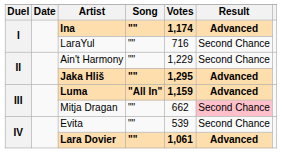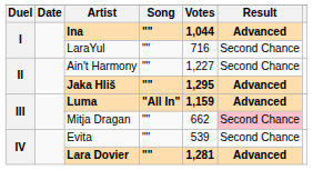Ina | Votes: 1,174 -> 1,044
Ain't Harmony | Votes: 1,229 -> 1,227
Lara Dovier | Votes: 1,061 -> 1,281
